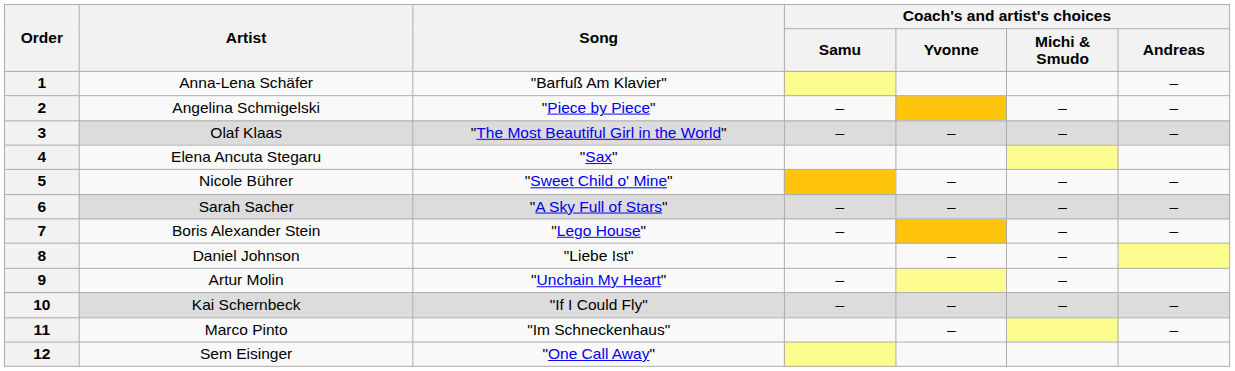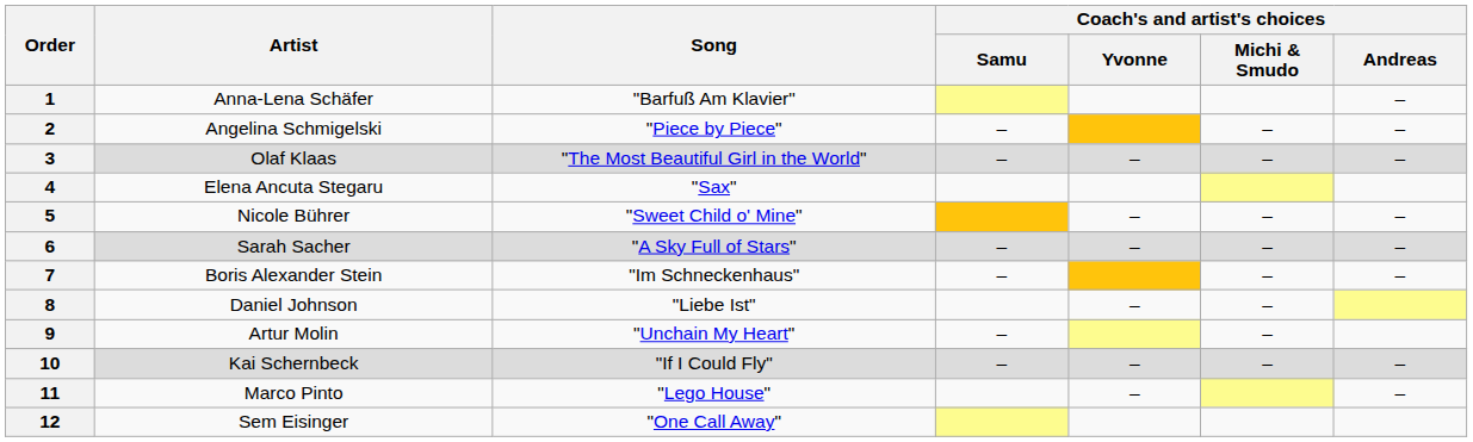7 | Song: "Lego House" -> "Im Schneckenhaus"
11 | Song: "Im Schneckenhaus" -> "Lego House"
